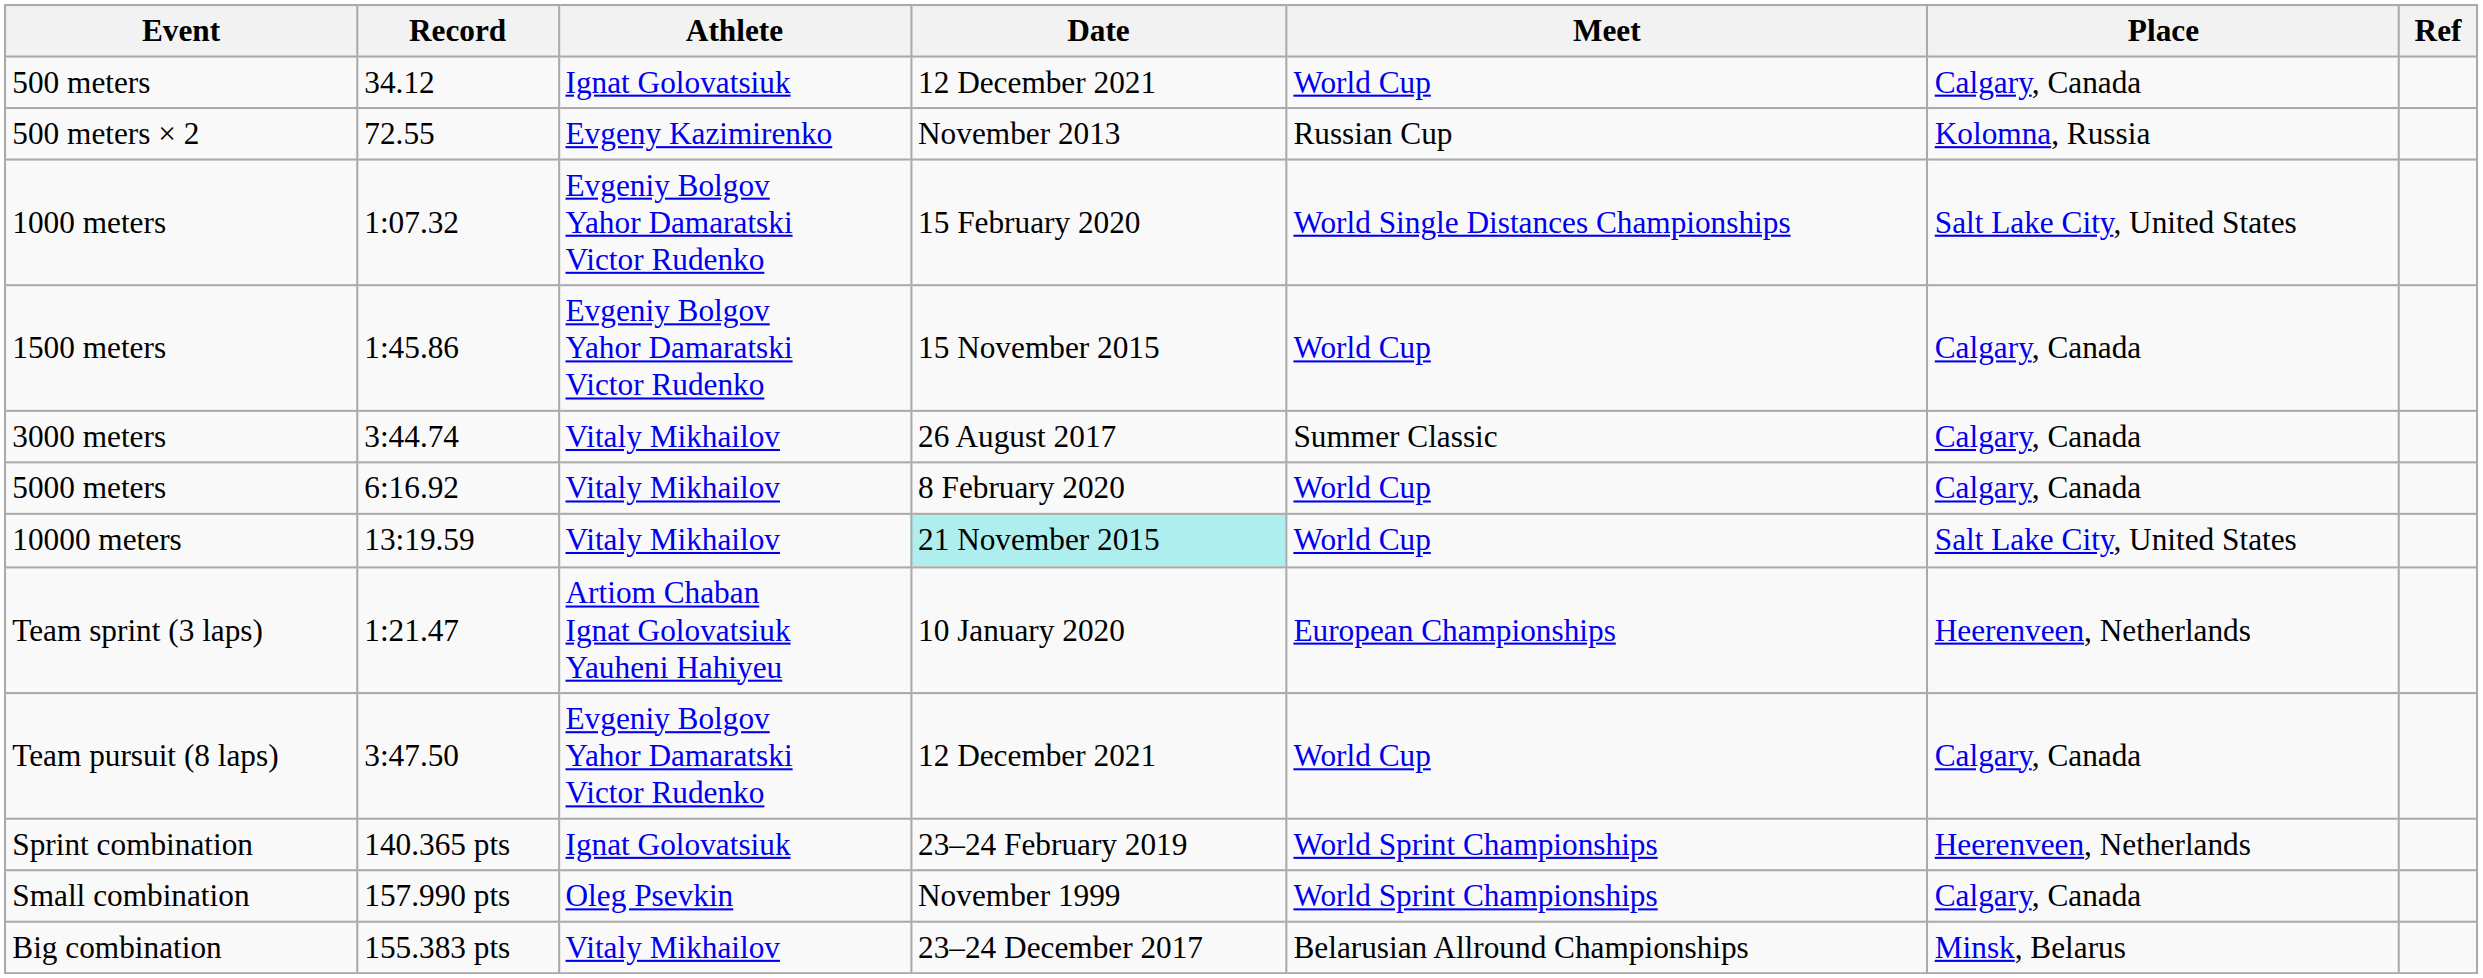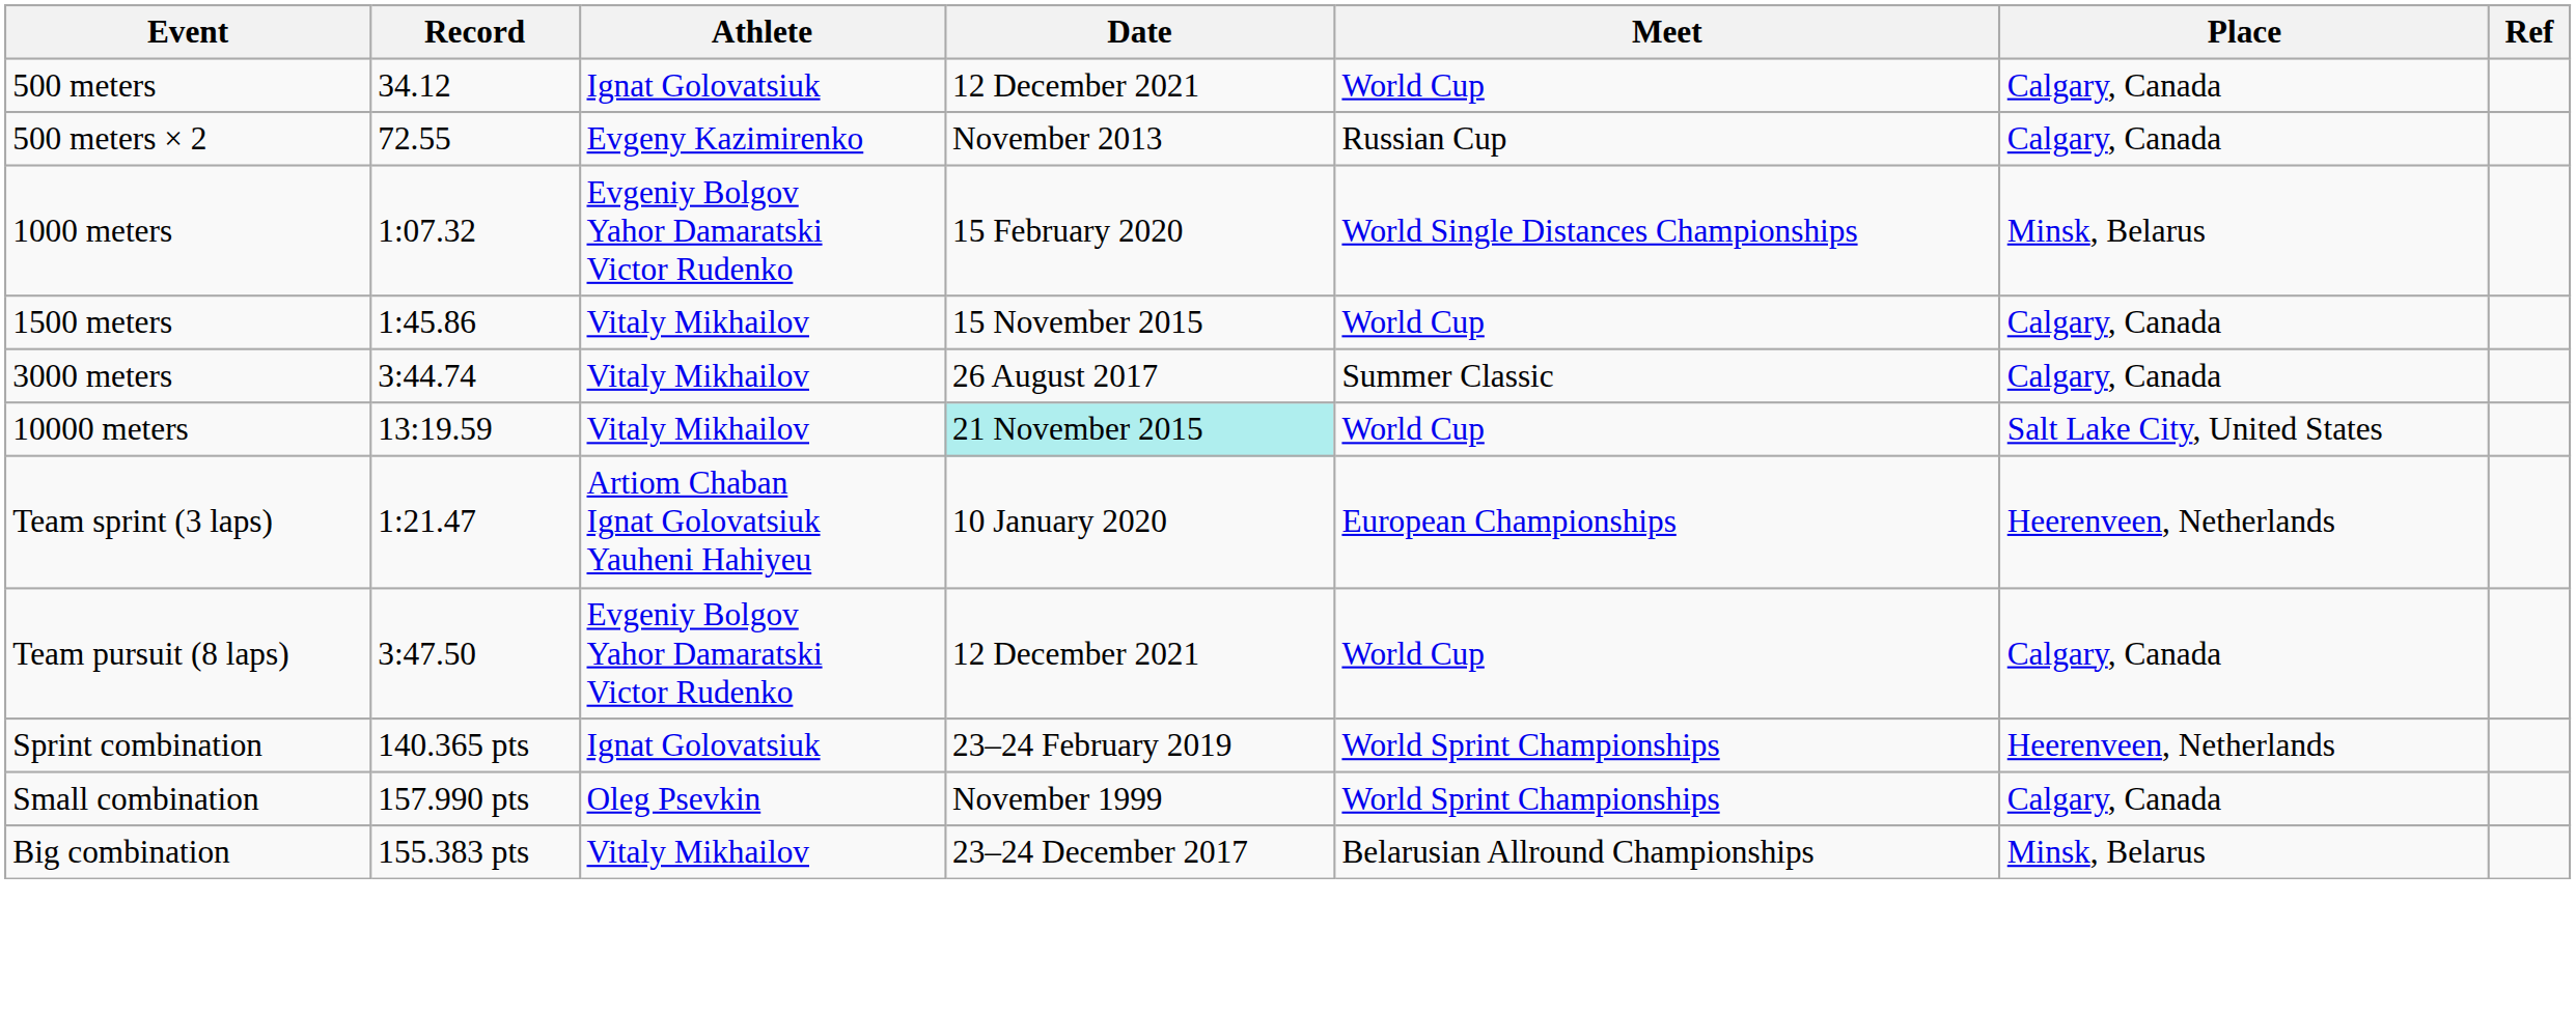500 meters × 2 | Place: Kolomna, Russia -> Calgary, Canada
1000 meters | Place: Salt Lake City, United States -> Minsk, Belarus
1500 meters | Athlete: Evgeniy Bolgov Yahor Damaratski Victor Rudenko -> Vitaly Mikhailov
- row: 5000 meters | 6:16.92 | Vitaly Mikhailov | 8 February 2020 | World Cup | Calgary, Canada
